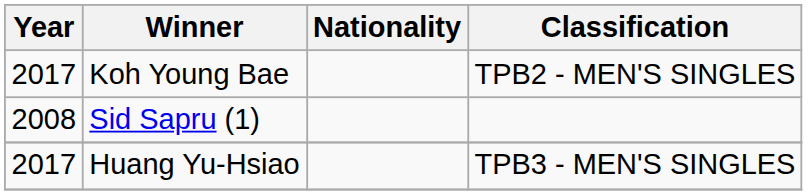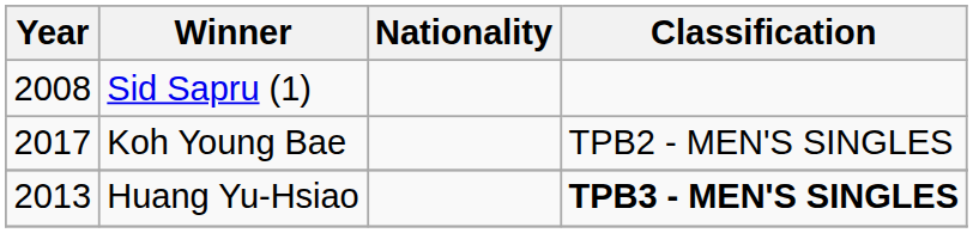rows swapped: Sid Sapru (1) <-> Koh Young Bae
Huang Yu-Hsiao | Year: 2017 -> 2013
Huang Yu-Hsiao | Classification: normal -> bold
